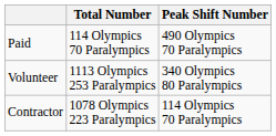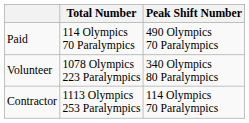Volunteer | Total Number: 1113 Olympics 253 Paralympics -> 1078 Olympics 223 Paralympics
Contractor | Total Number: 1078 Olympics 223 Paralympics -> 1113 Olympics 253 Paralympics
